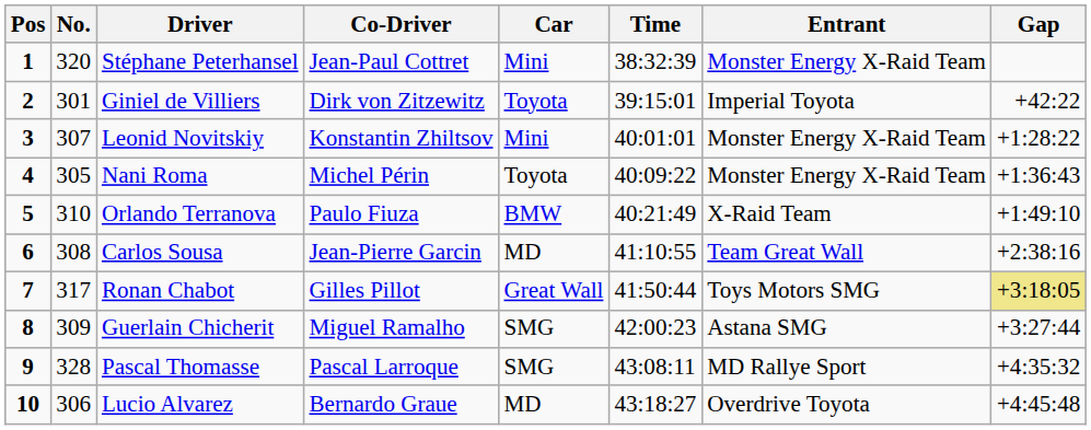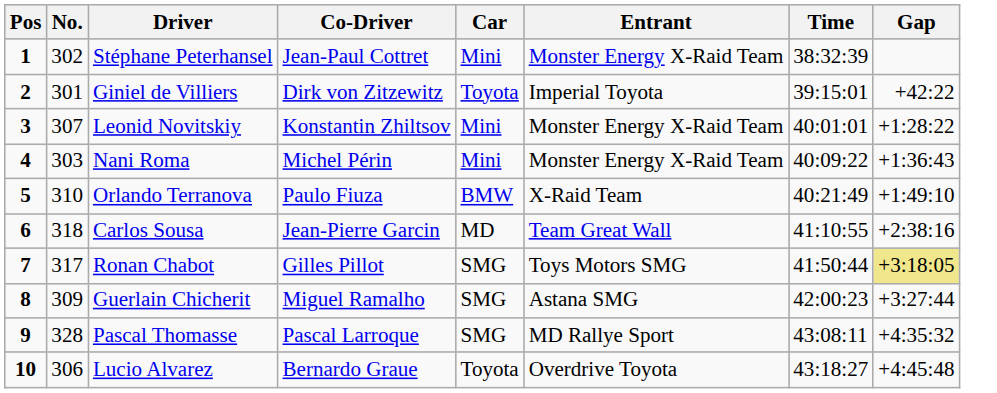columns swapped: Entrant <-> Time
Stéphane Peterhansel | No.: 320 -> 302
Nani Roma | No.: 305 -> 303
Nani Roma | Car: Toyota -> Mini
Carlos Sousa | No.: 308 -> 318
Ronan Chabot | Car: Great Wall -> SMG
Lucio Alvarez | Car: MD -> Toyota
